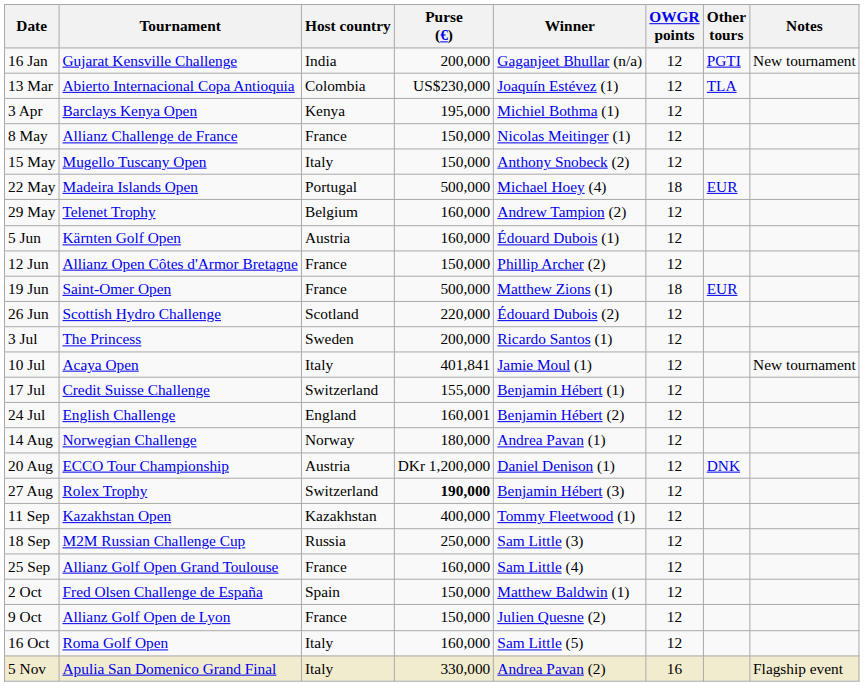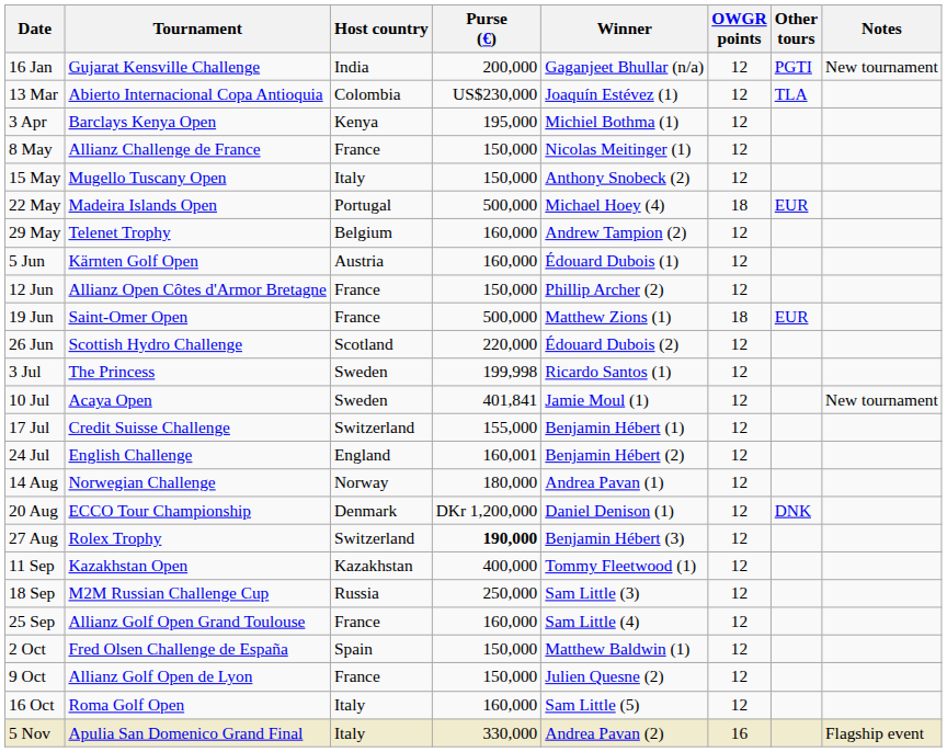3 Jul | Purse (€): 200,000 -> 199,998
10 Jul | Host country: Italy -> Sweden
20 Aug | Host country: Austria -> Denmark
